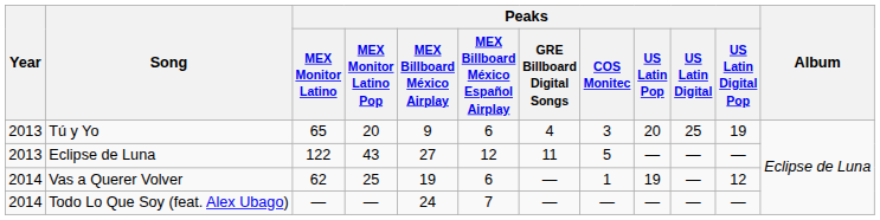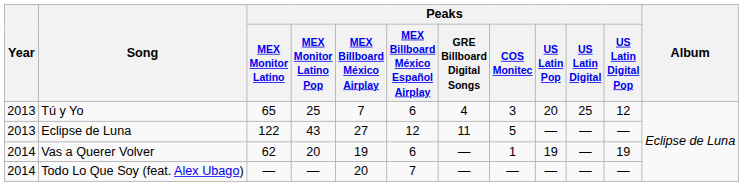Tú y Yo | Peaks / MEX Monitor Latino Pop: 20 -> 25
Tú y Yo | Peaks / MEX Billboard México Airplay: 9 -> 7
Tú y Yo | Peaks / US Latin Digital Pop: 19 -> 12
Vas a Querer Volver | Peaks / MEX Monitor Latino Pop: 25 -> 20
Vas a Querer Volver | Peaks / US Latin Digital Pop: 12 -> 19
Todo Lo Que Soy (feat. Alex Ubago) | Peaks / MEX Billboard México Airplay: 24 -> 20
